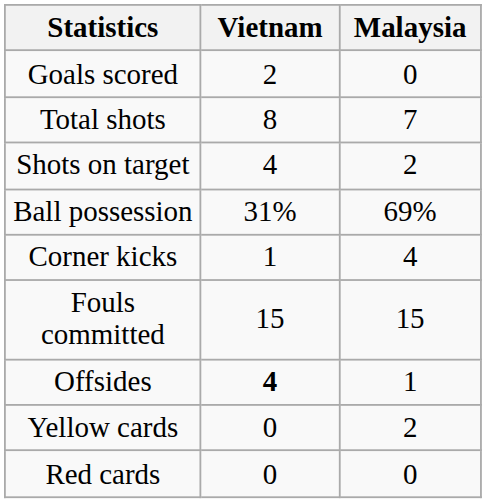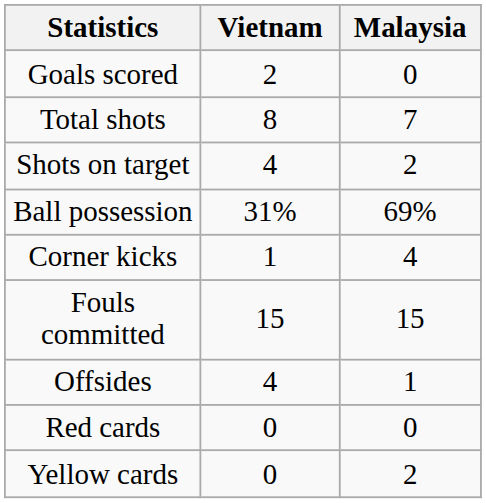Offsides | Vietnam: bold -> normal
rows swapped: Yellow cards <-> Red cards
